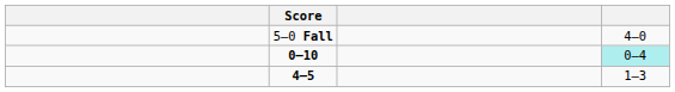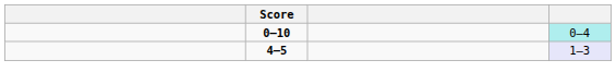- row: 5–0 Fall | 4–0
4–5 | column 4: no background -> lavender background
